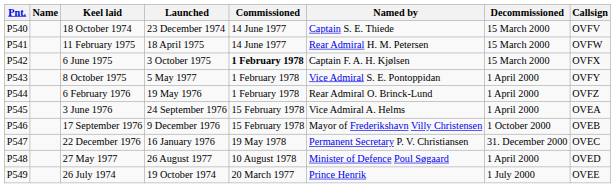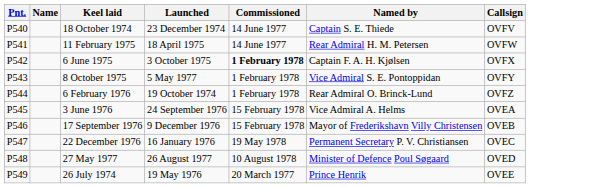- column: Decommissioned | 15 March 2000 | 15 March 2000 | 15 March 2000 | 1 April 2000 | 1 April 2000 | 1 April 2000 | 1 October 2000 | 31. December 2000 | 1 April 2000 | 1 July 2000
6 February 1976 | Launched: 19 May 1976 -> 19 October 1974
26 July 1974 | Launched: 19 October 1974 -> 19 May 1976
